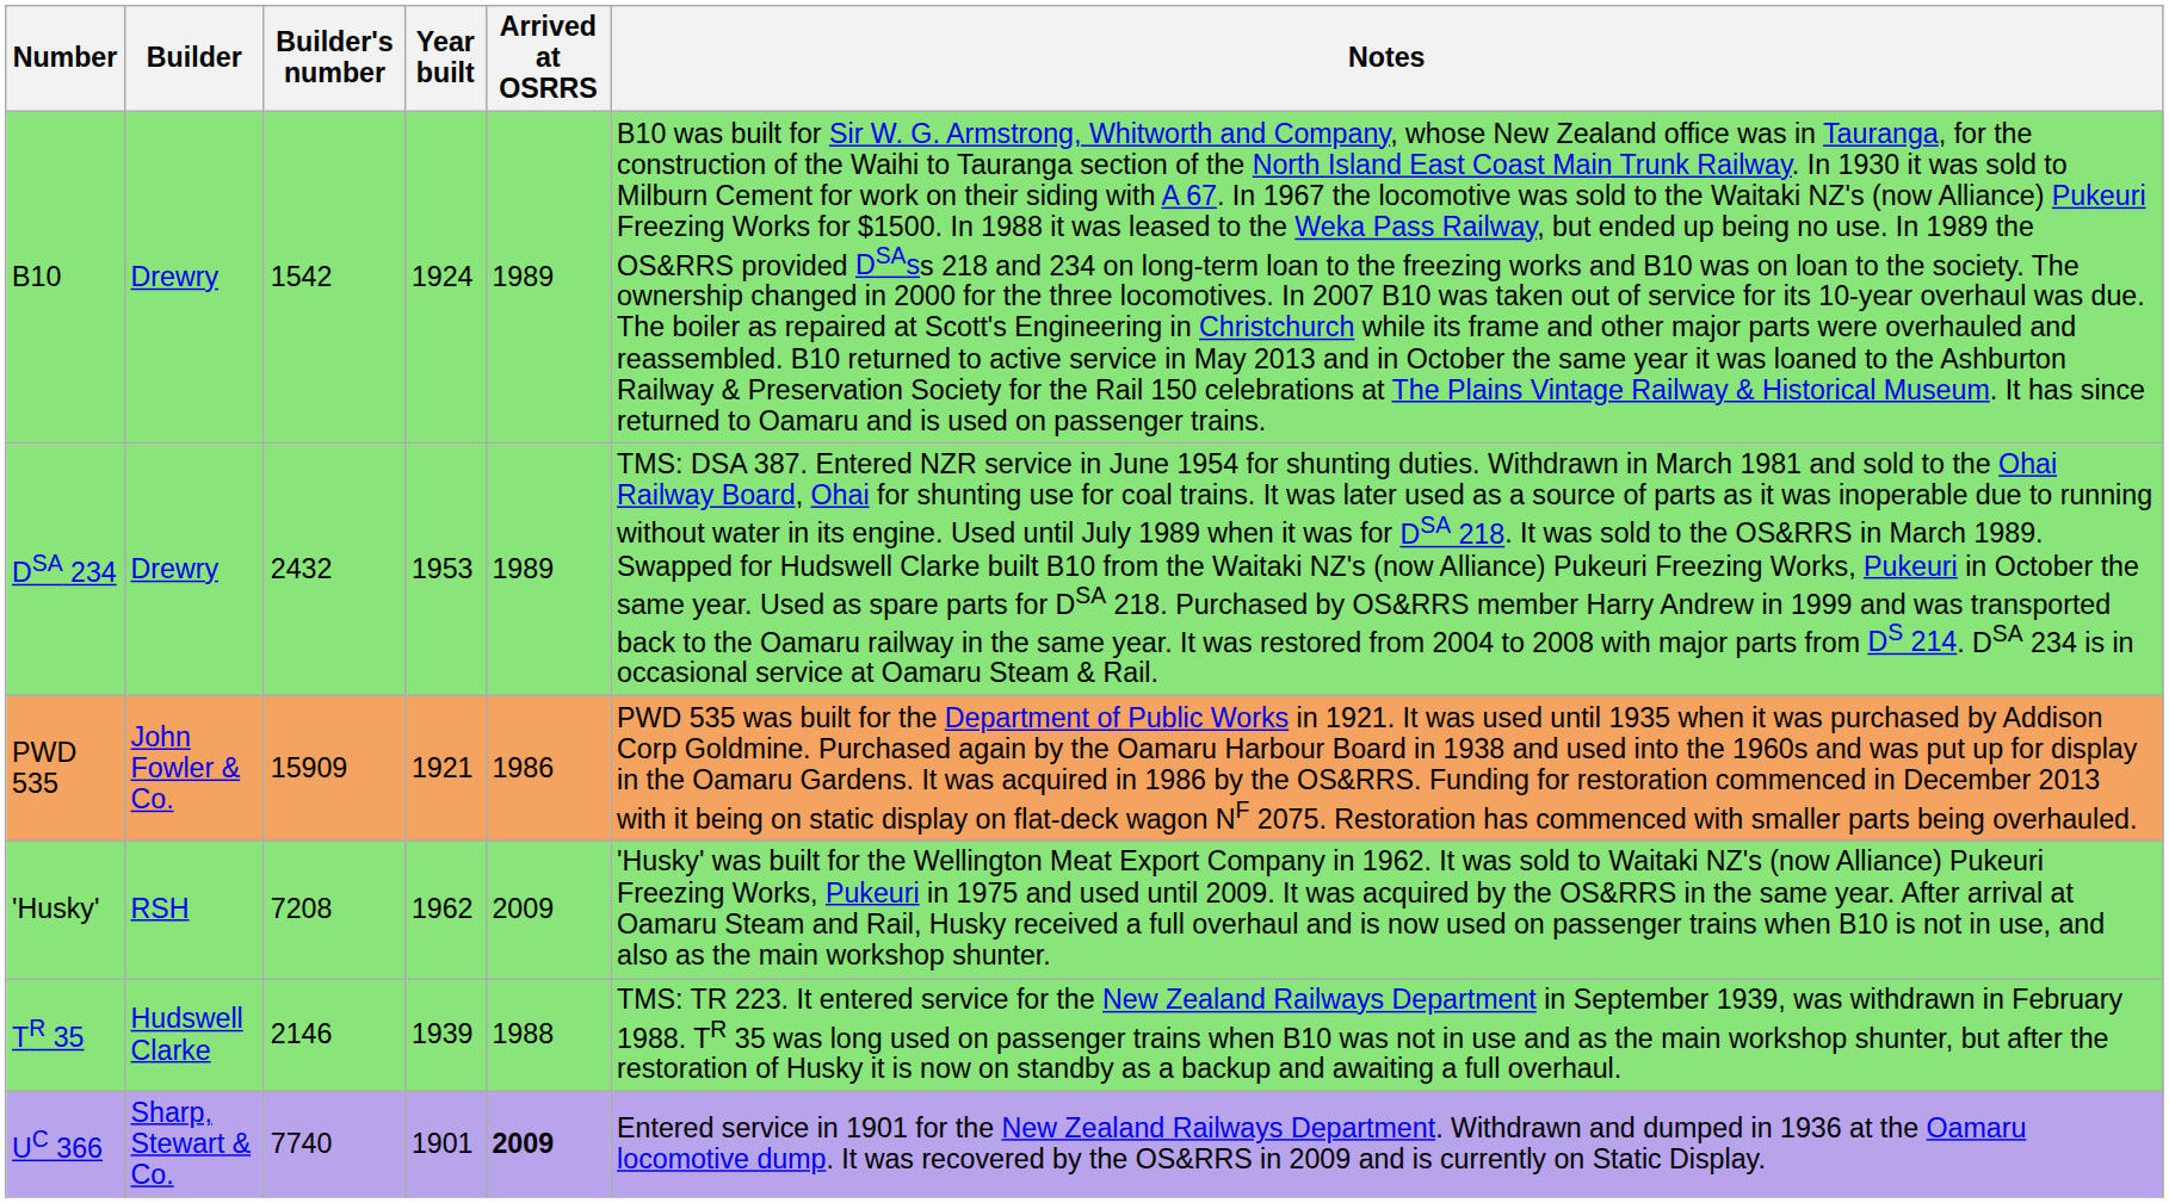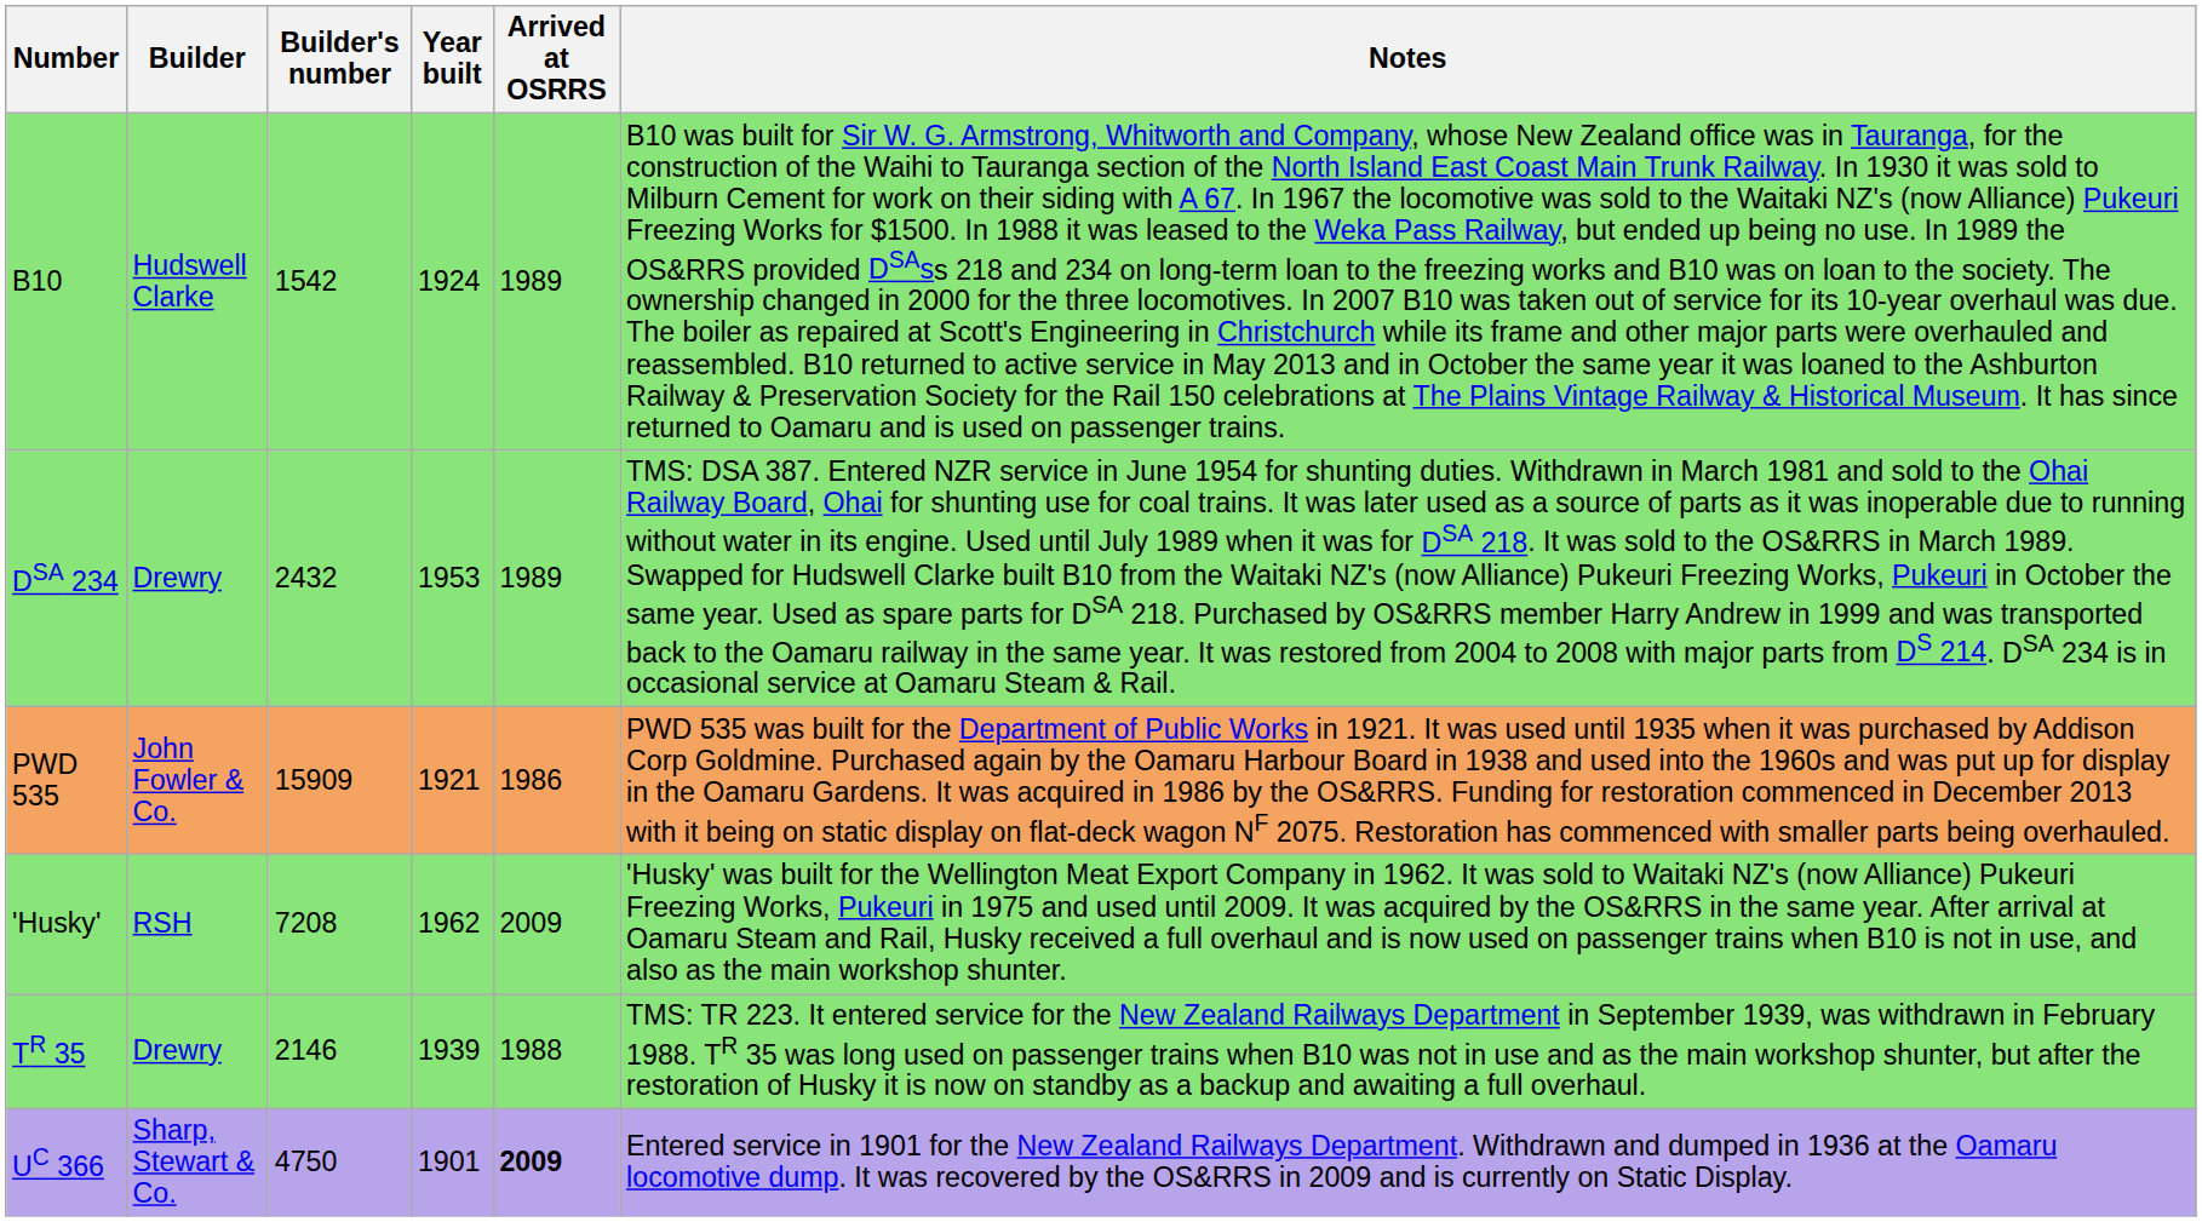B10 | Builder: Drewry -> Hudswell Clarke
TR 35 | Builder: Hudswell Clarke -> Drewry
UC 366 | Builder's number: 7740 -> 4750
